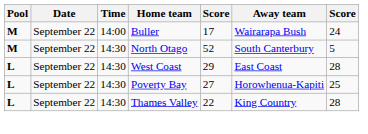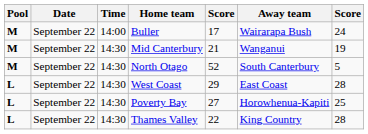+ row: M | September 22 | 14:30 | Mid Canterbury | 21 | Wanganui | 19
